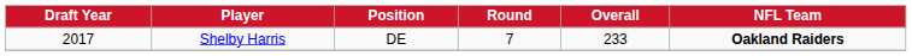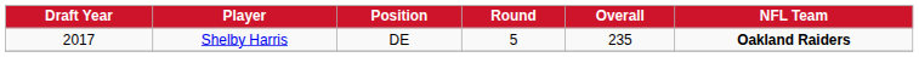Shelby Harris | Round: 7 -> 5
Shelby Harris | Overall: 233 -> 235
